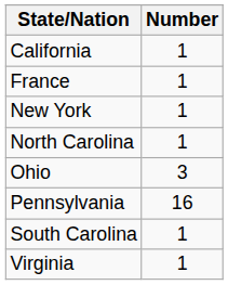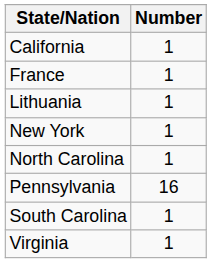+ row: Lithuania | 1
- row: Ohio | 3
